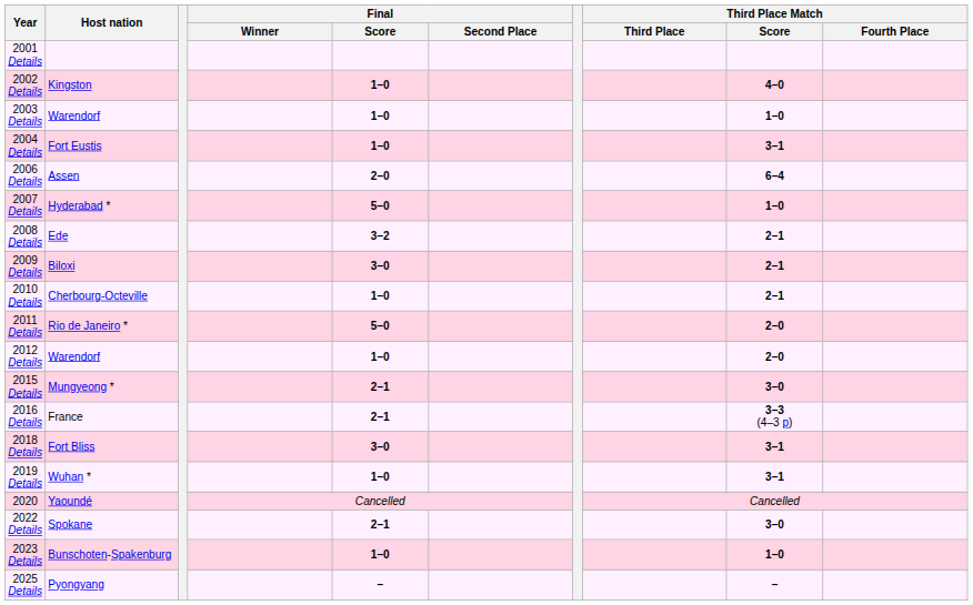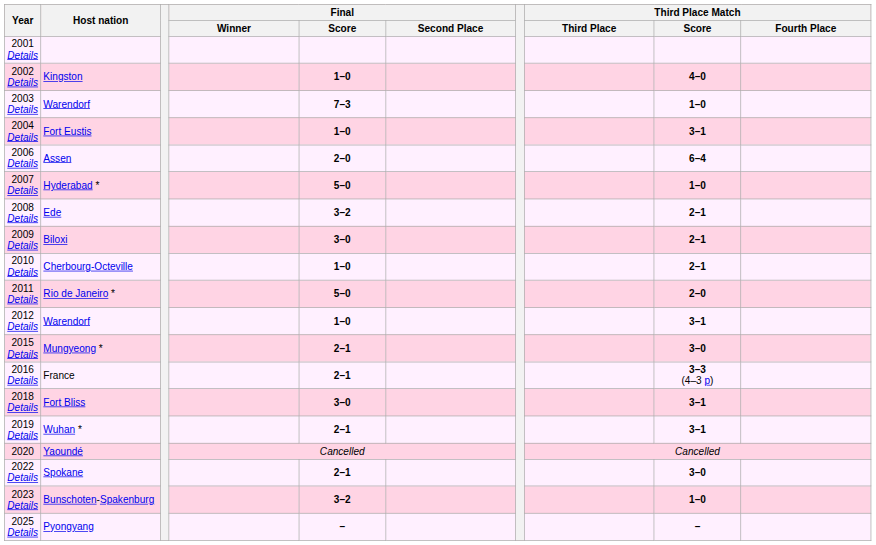2003 Details | Final / Score: 1–0 -> 7–3
2012 Details | Third Place Match / Score: 2–0 -> 3–1
2019 Details | Final / Score: 1–0 -> 2–1
2023 Details | Final / Score: 1–0 -> 3–2
